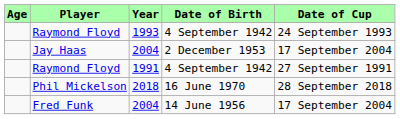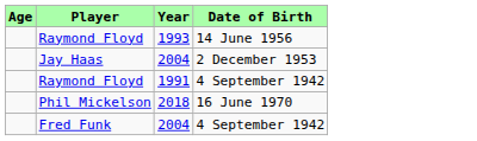- column: Date of Cup | 24 September 1993 | 17 September 2004 | 27 September 1991 | 28 September 2018 | 17 September 2004
Raymond Floyd / 1993 | Date of Birth: 4 September 1942 -> 14 June 1956
Fred Funk | Date of Birth: 14 June 1956 -> 4 September 1942
